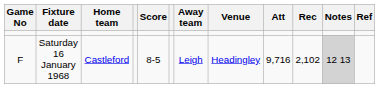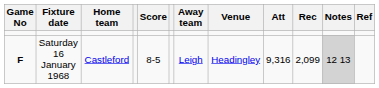Saturday 16 January 1968 | Game No: normal -> bold
Saturday 16 January 1968 | Att: 9,716 -> 9,316
Saturday 16 January 1968 | Rec: 2,102 -> 2,099
